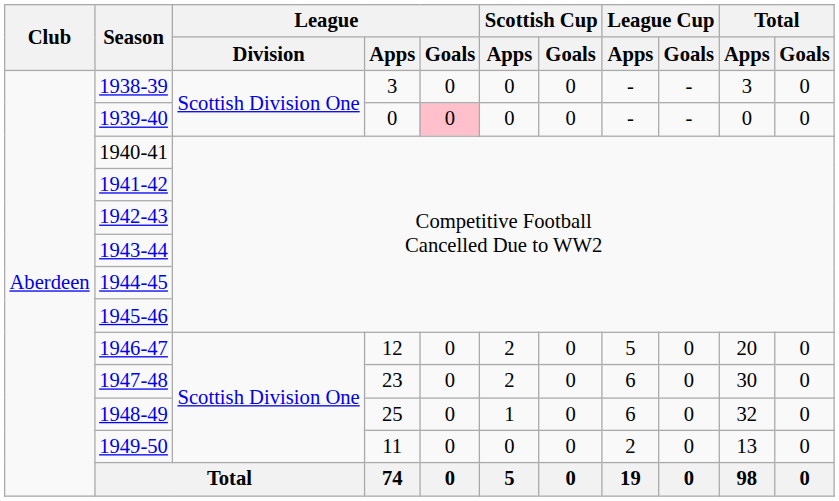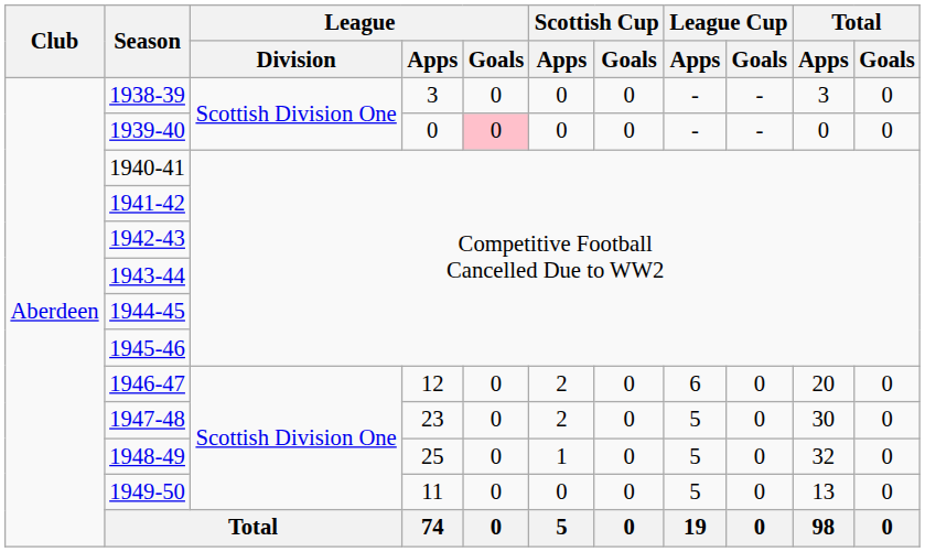1946-47 | League Cup / Apps: 5 -> 6
1947-48 | League Cup / Apps: 6 -> 5
1948-49 | League Cup / Apps: 6 -> 5
1949-50 | League Cup / Apps: 2 -> 5
